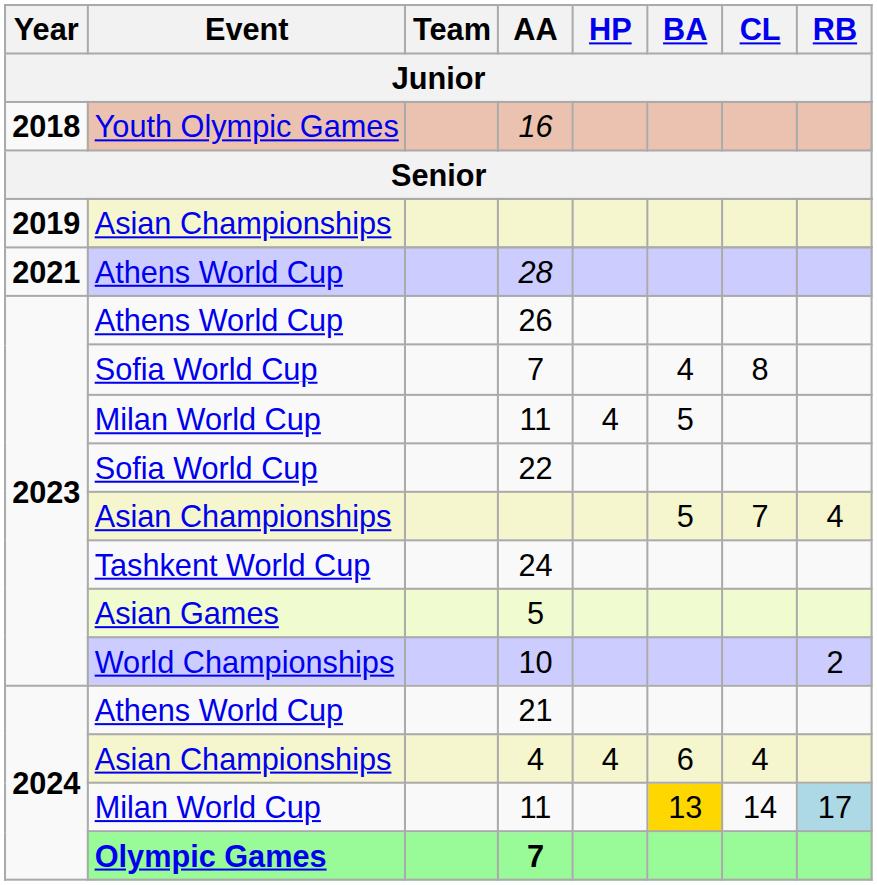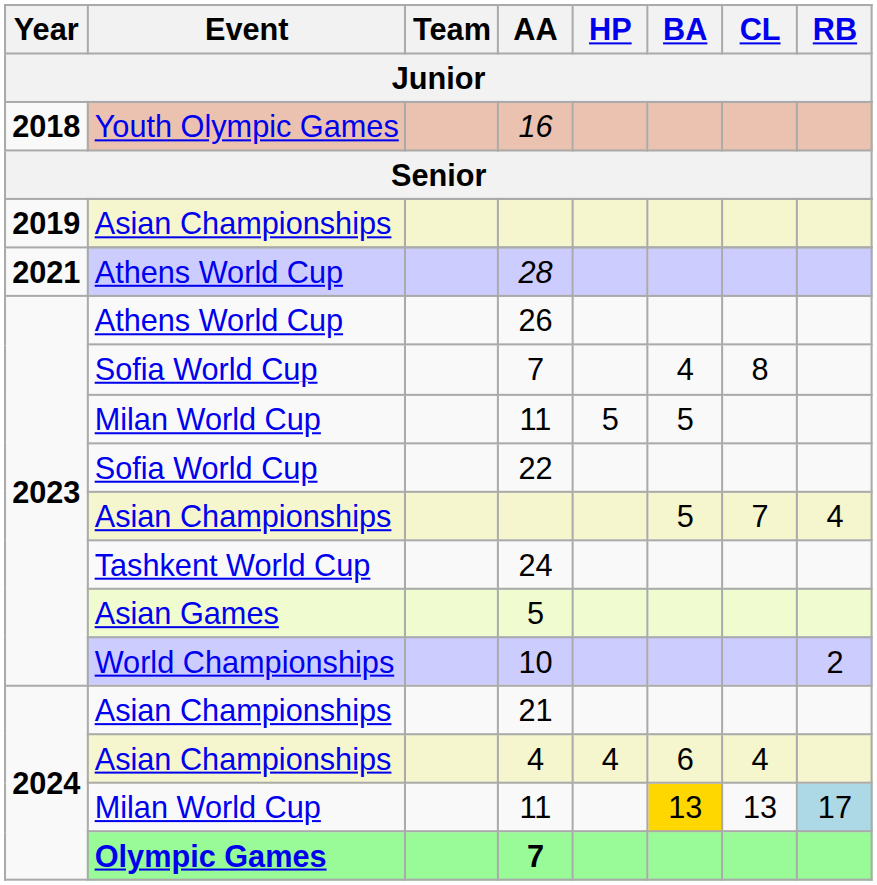2023 / 11 | HP: 4 -> 5
21 | Event: Athens World Cup -> Asian Championships
2024 / 11 | CL: 14 -> 13
